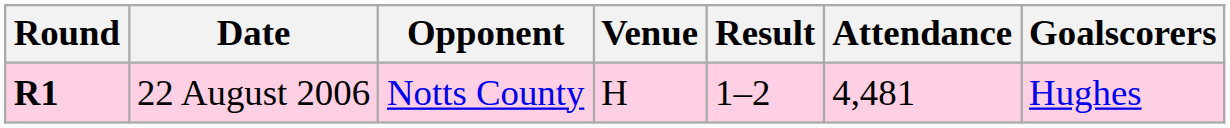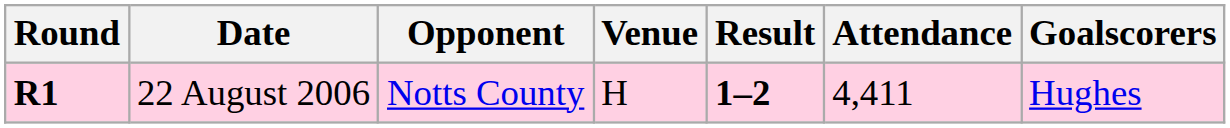22 August 2006 | Result: normal -> bold
22 August 2006 | Attendance: 4,481 -> 4,411
